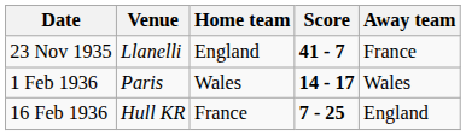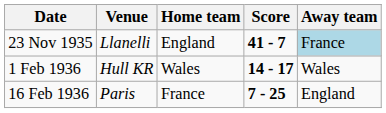23 Nov 1935 | Away team: no background -> lightblue background
1 Feb 1936 | Venue: Paris -> Hull KR
16 Feb 1936 | Venue: Hull KR -> Paris
